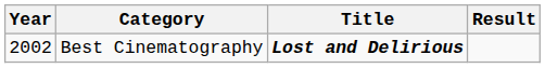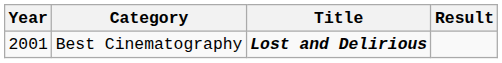Best Cinematography | Year: 2002 -> 2001
